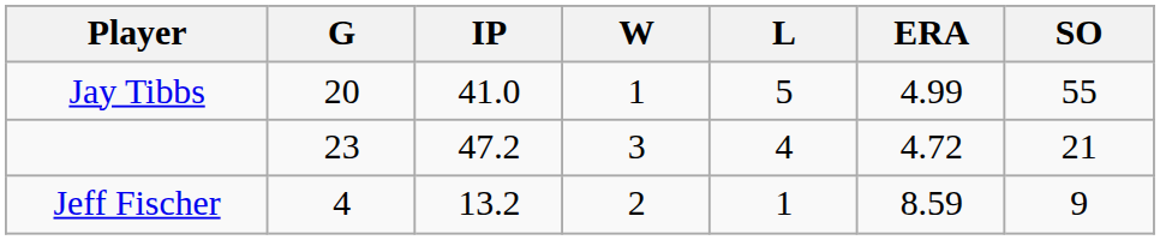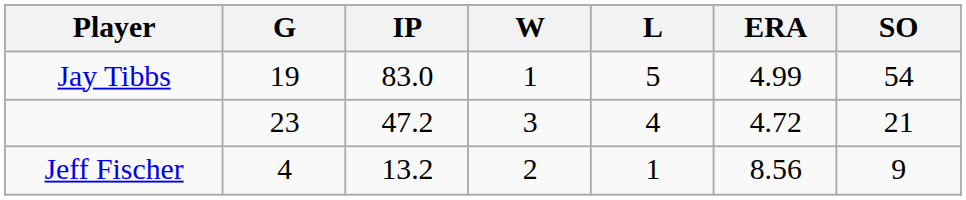Jay Tibbs | G: 20 -> 19
Jay Tibbs | IP: 41.0 -> 83.0
Jay Tibbs | SO: 55 -> 54
Jeff Fischer | ERA: 8.59 -> 8.56
